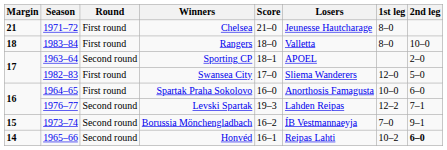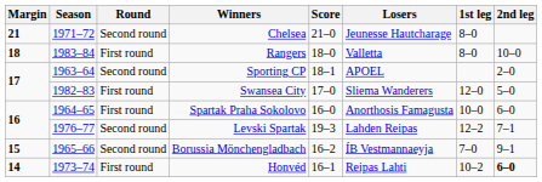Chelsea | Round: First round -> Second round
Borussia Mönchengladbach | Season: 1973–74 -> 1965–66
Honvéd | Season: 1965–66 -> 1973–74
Honvéd | Round: Second round -> First round
